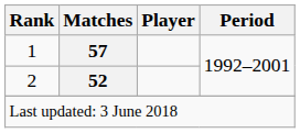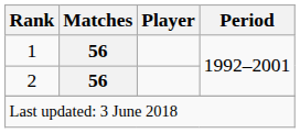1 | Matches: 57 -> 56
2 | Matches: 52 -> 56
